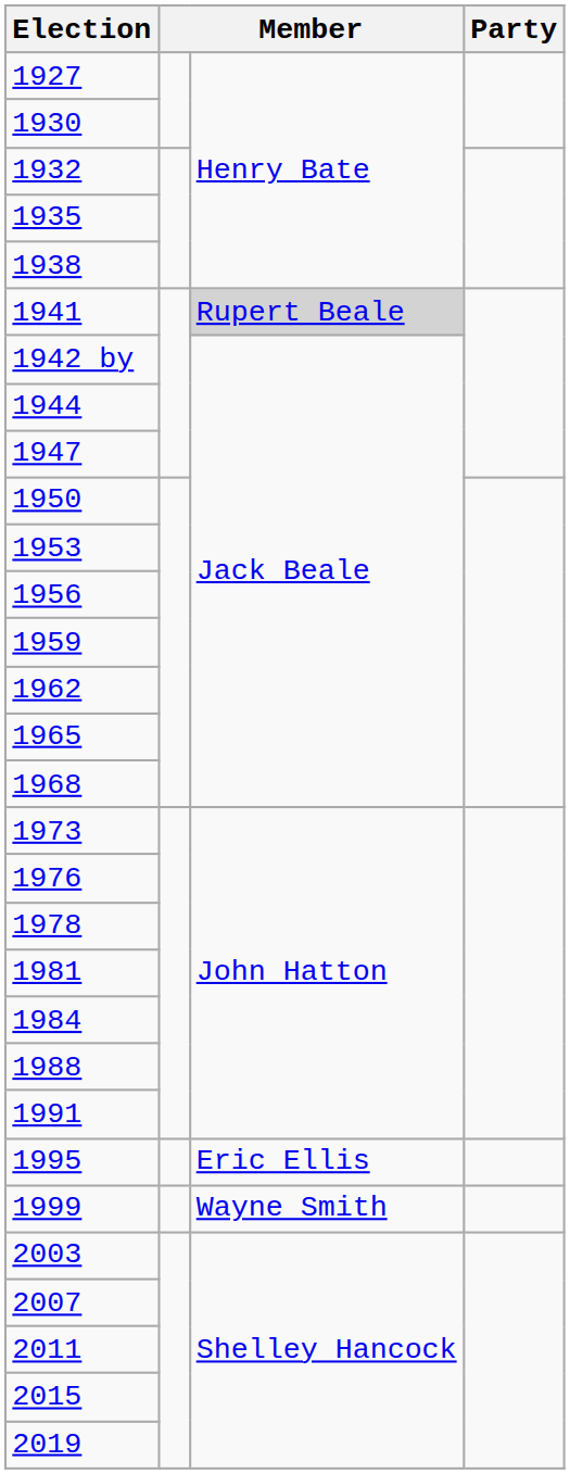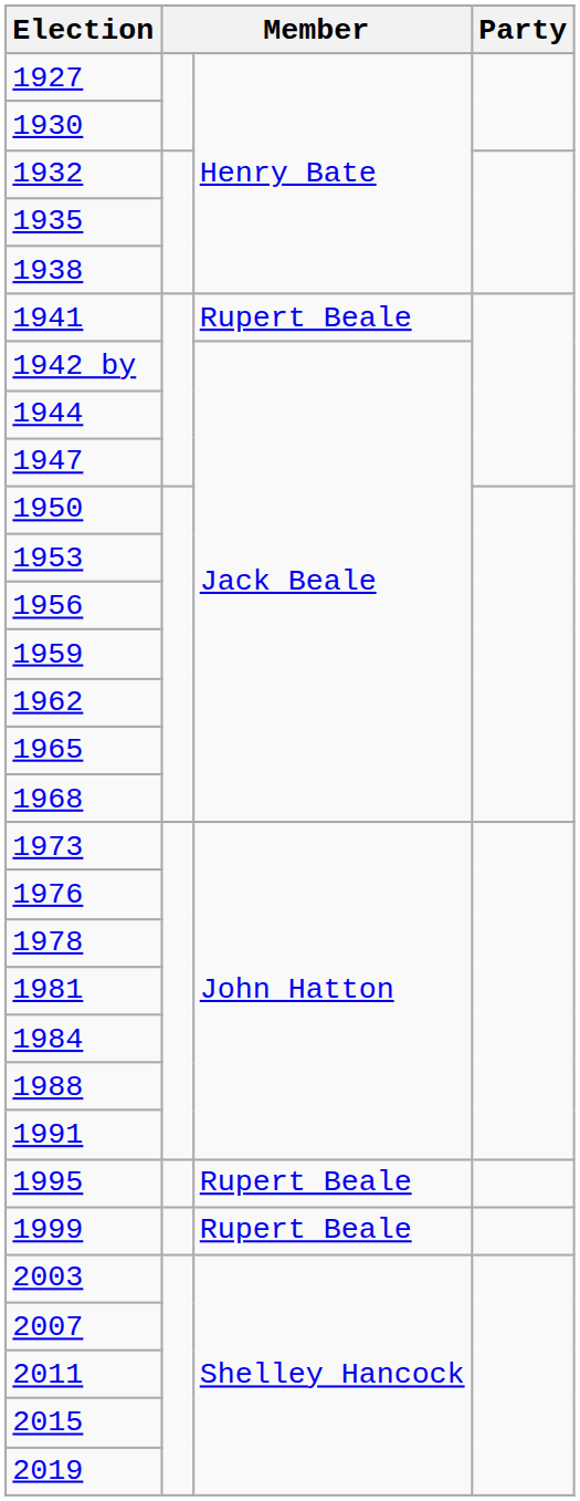1941 | column 3: lightgrey background -> no background
1995 | column 3: Eric Ellis -> Rupert Beale
1999 | column 3: Wayne Smith -> Rupert Beale
